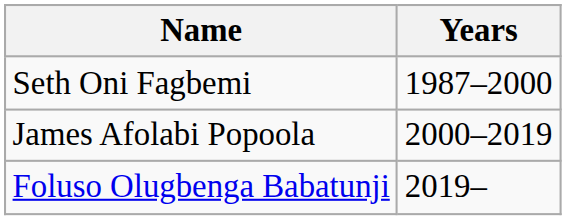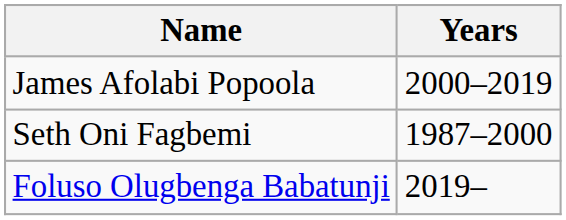rows swapped: Seth Oni Fagbemi <-> James Afolabi Popoola
